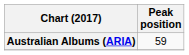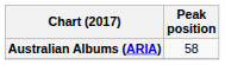Australian Albums (ARIA) | Peak position: 59 -> 58
